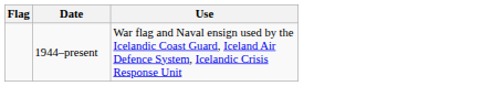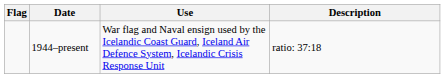+ column: Description | ratio: 37:18
